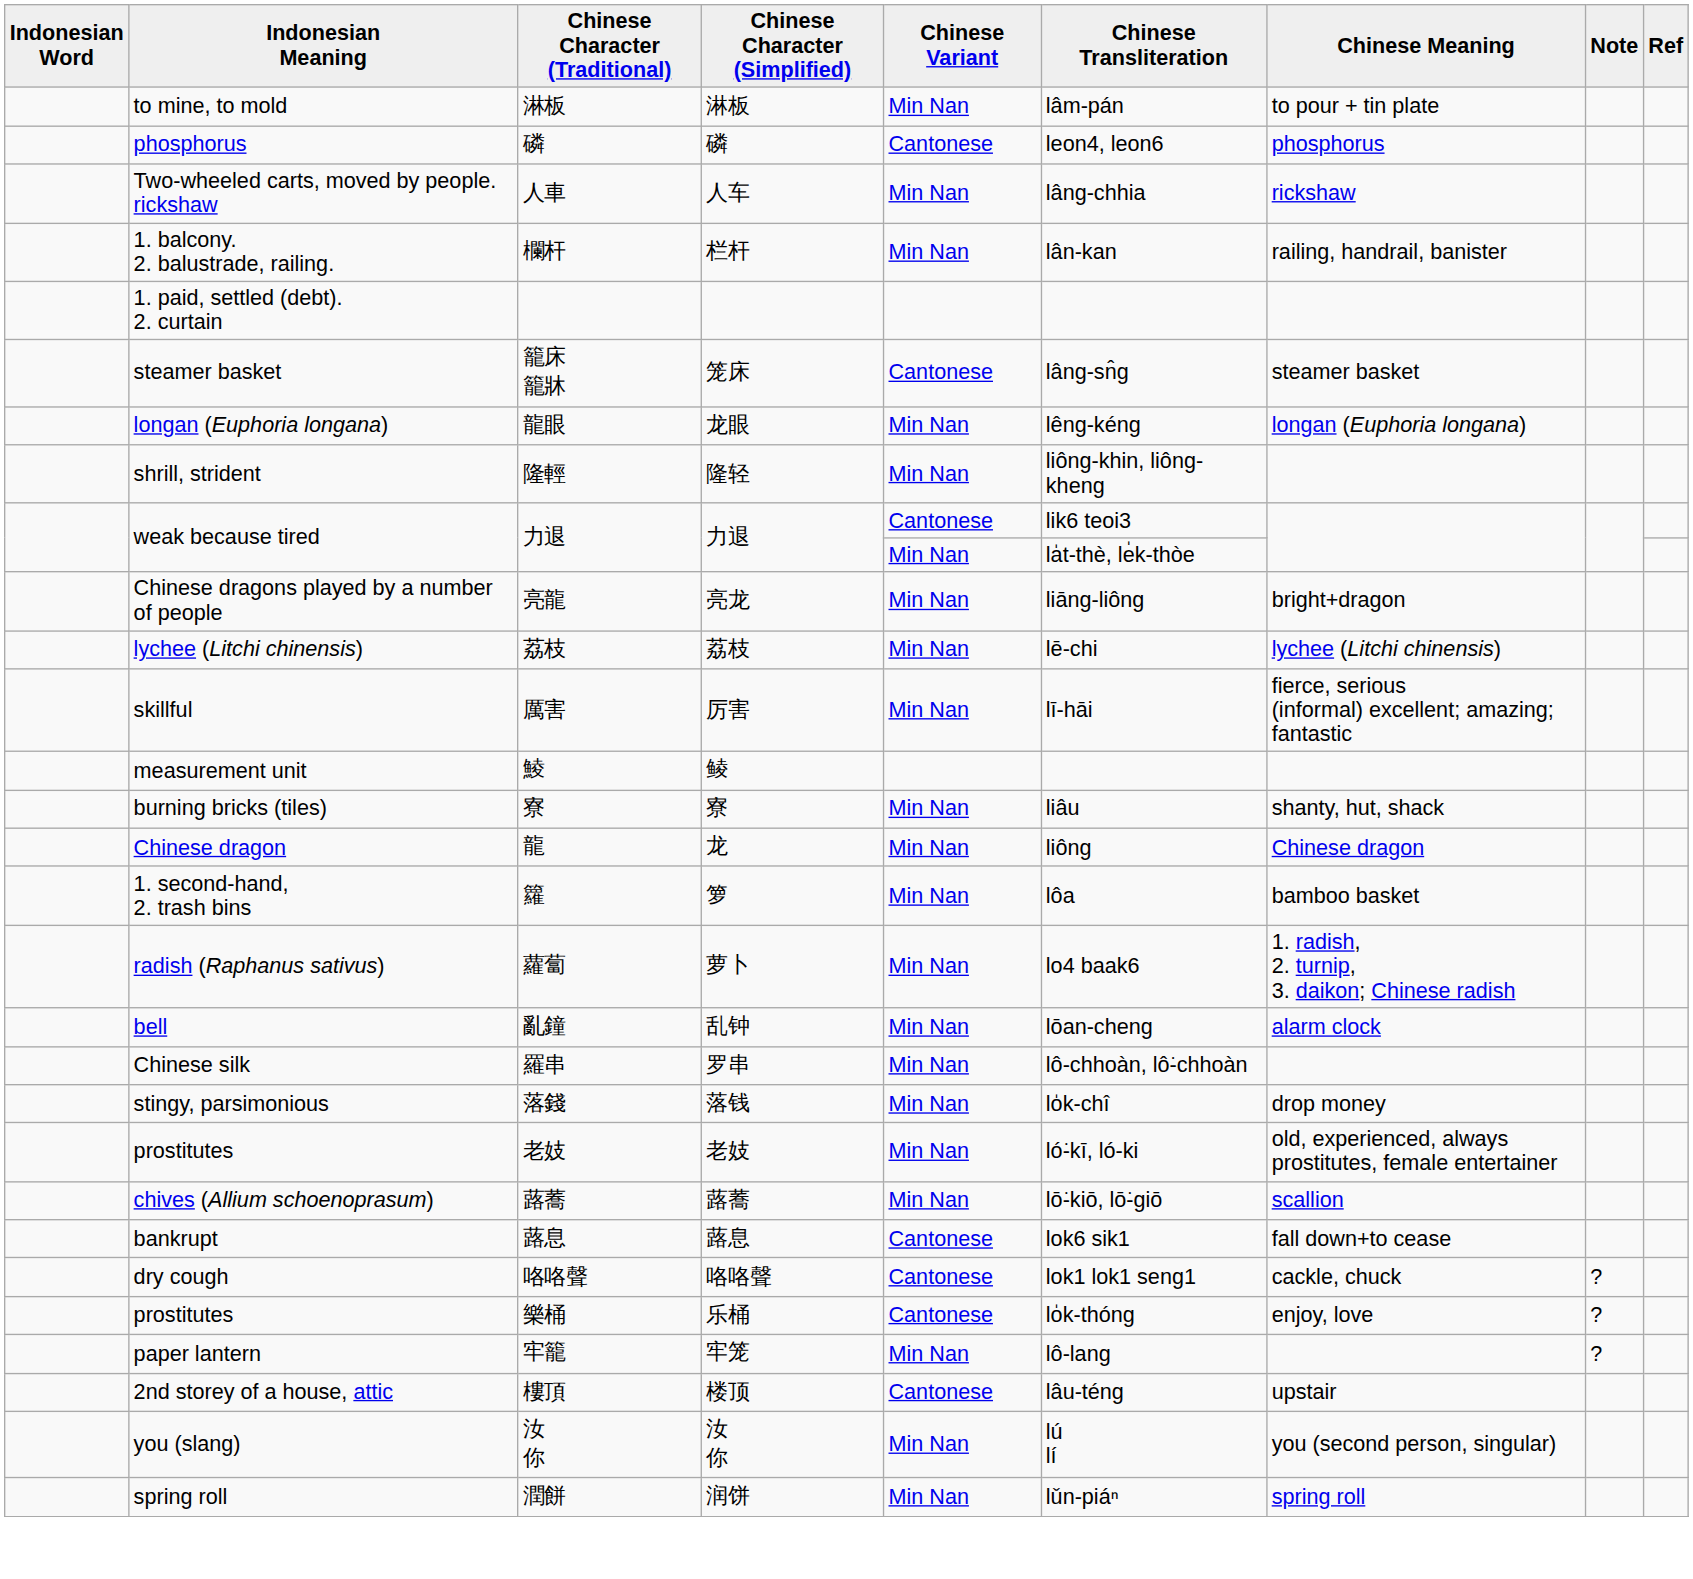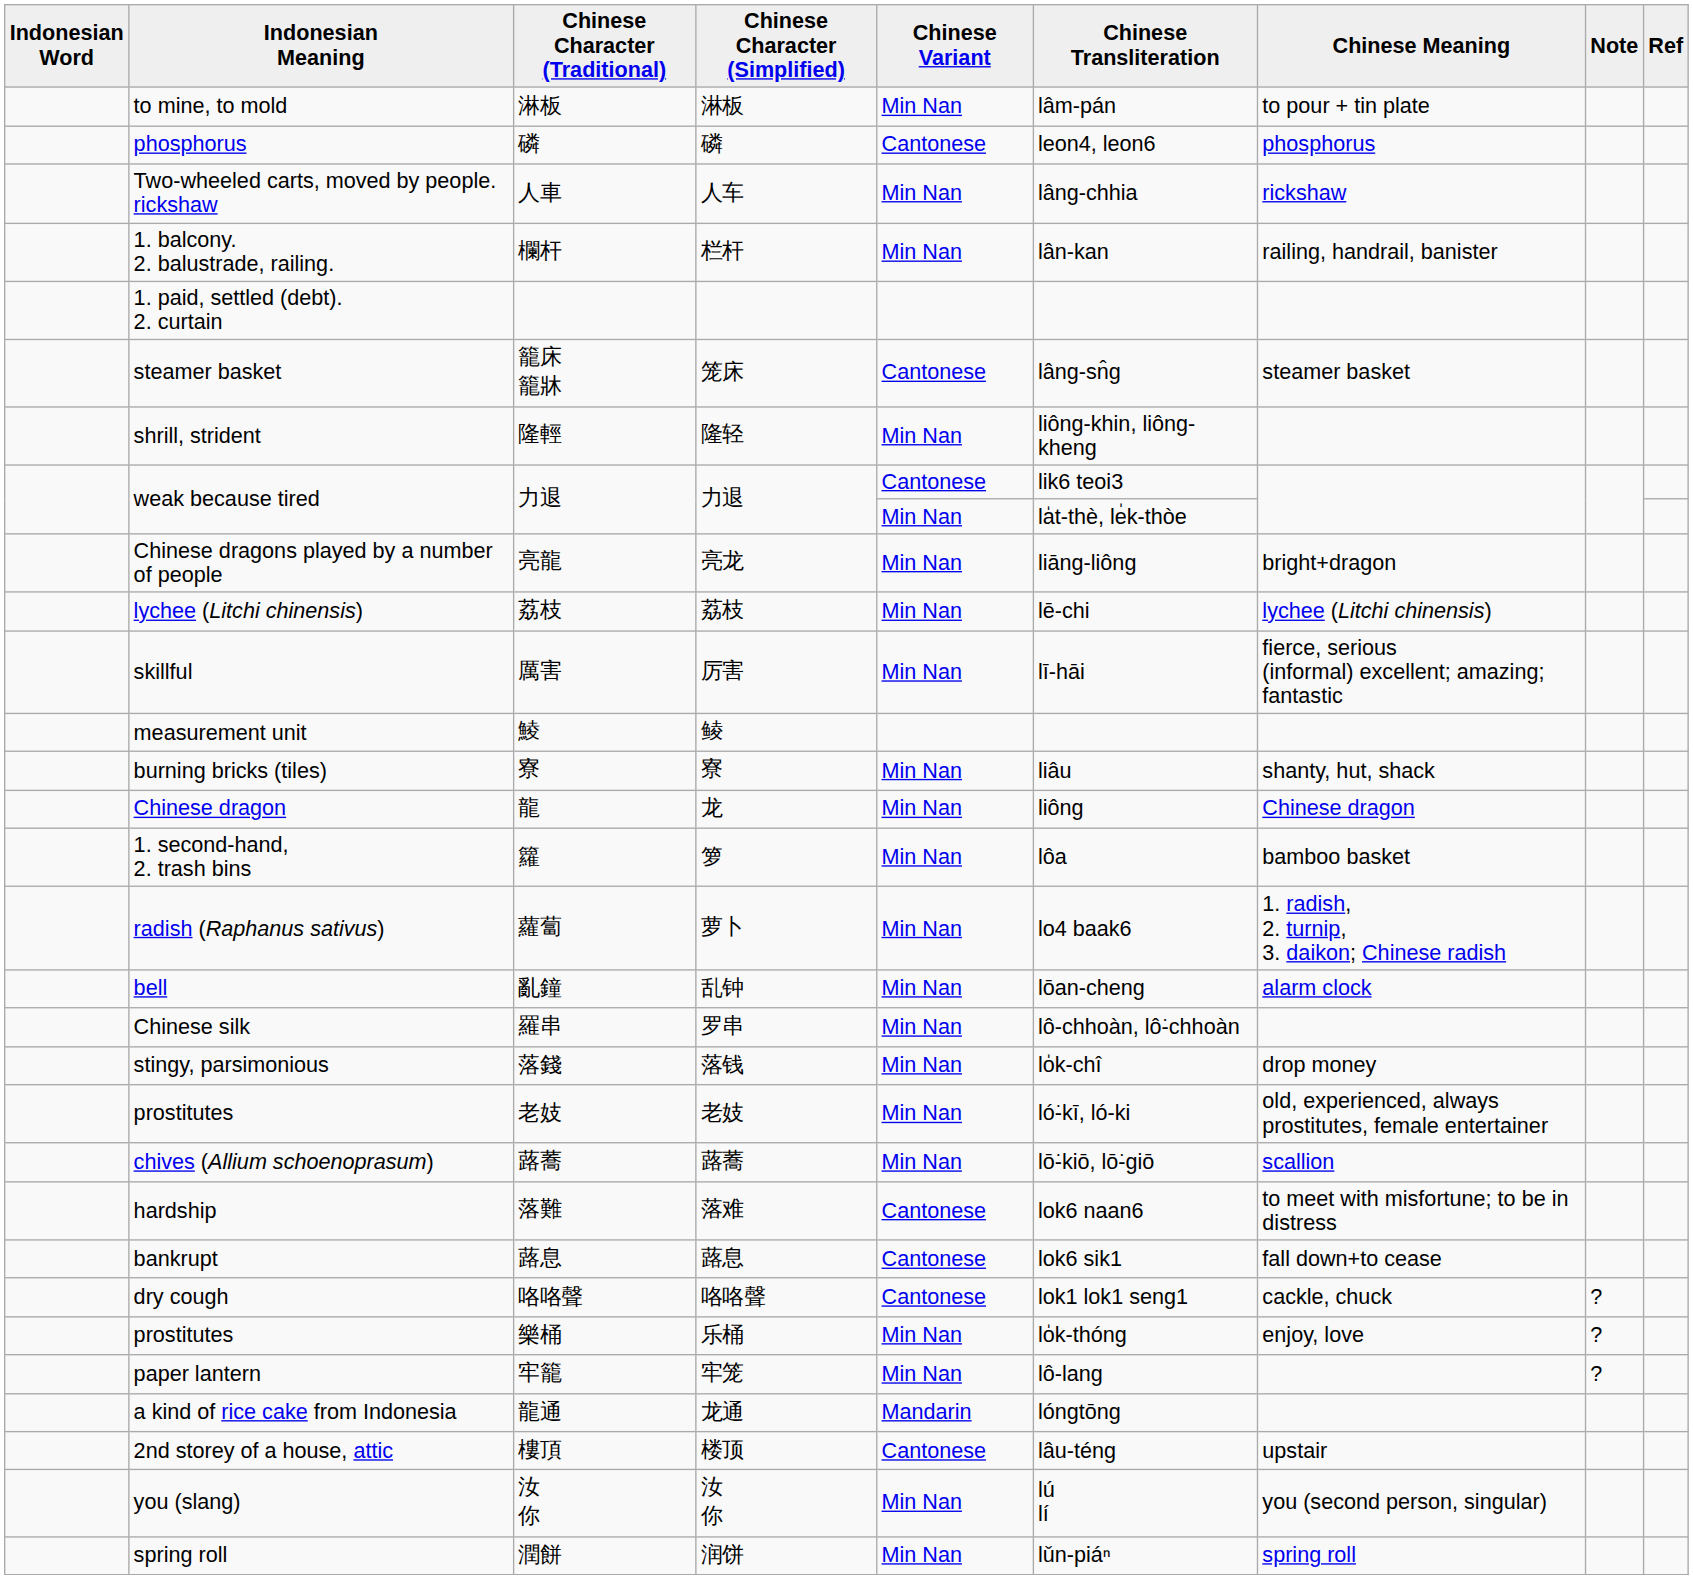- row: longan (Euphoria longana) | 龍眼 | 龙眼 | Min Nan | lêng-kéng | longan (Euphoria longana)
+ row: hardship | 落難 | 落难 | Cantonese | lok6 naan6 | to meet with misfortune; to be in distress
樂桶 | Chinese Variant: Cantonese -> Min Nan
+ row: a kind of rice cake from Indonesia | 龍通 | 龙通 | Mandarin | lóngtōng
